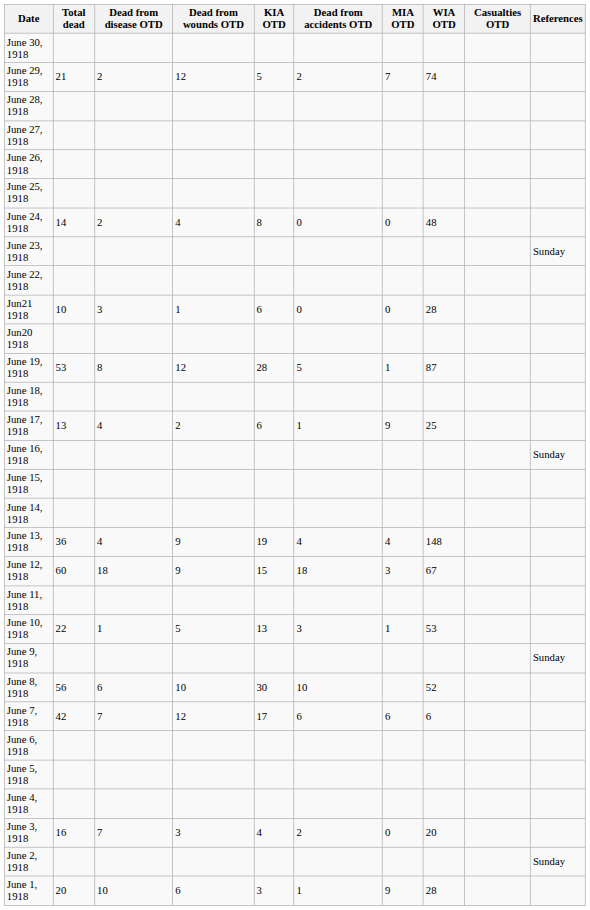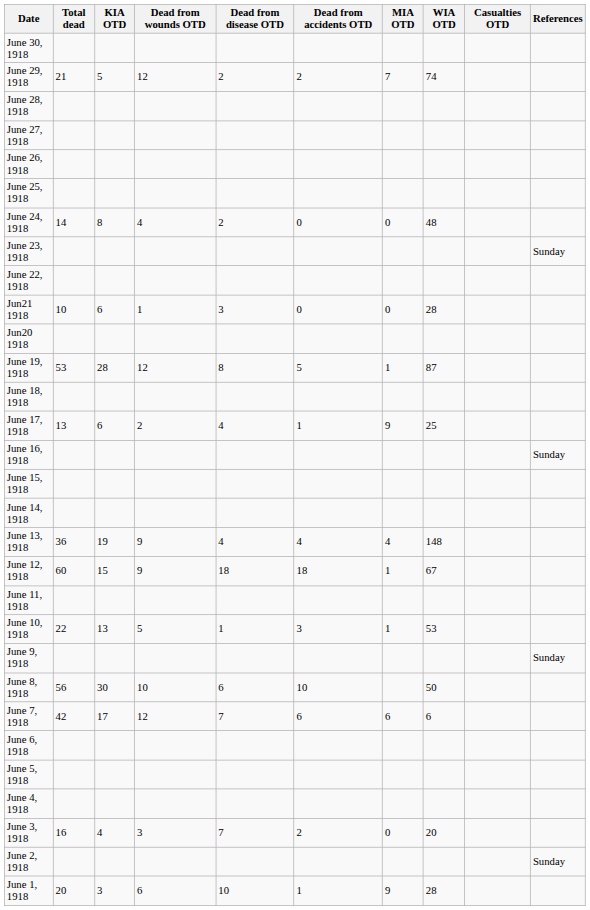columns swapped: KIA OTD <-> Dead from disease OTD
June 12, 1918 | MIA OTD: 3 -> 1
June 8, 1918 | WIA OTD: 52 -> 50
